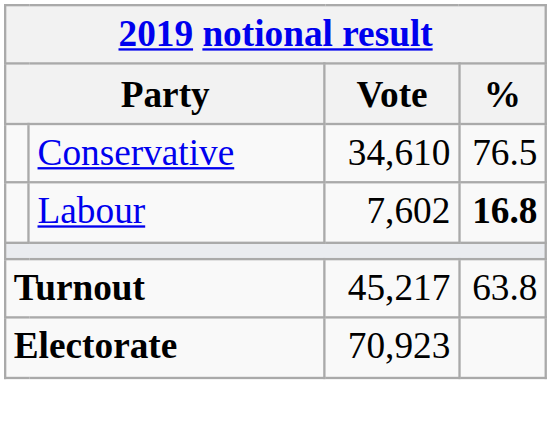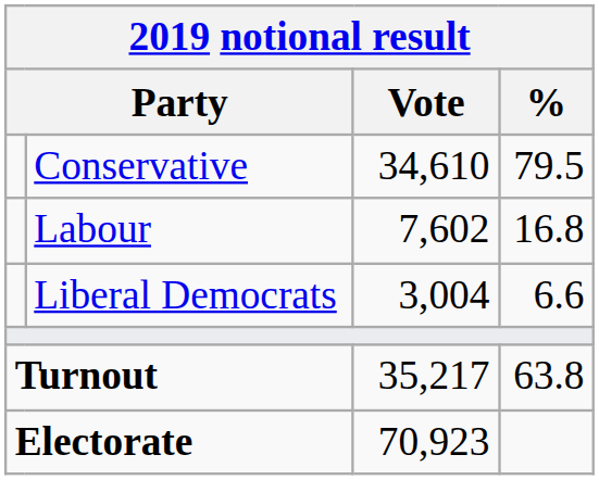Conservative | %: 76.5 -> 79.5
Labour | %: bold -> normal
+ row: Liberal Democrats | 3,004 | 6.6
Turnout | Vote: 45,217 -> 35,217
